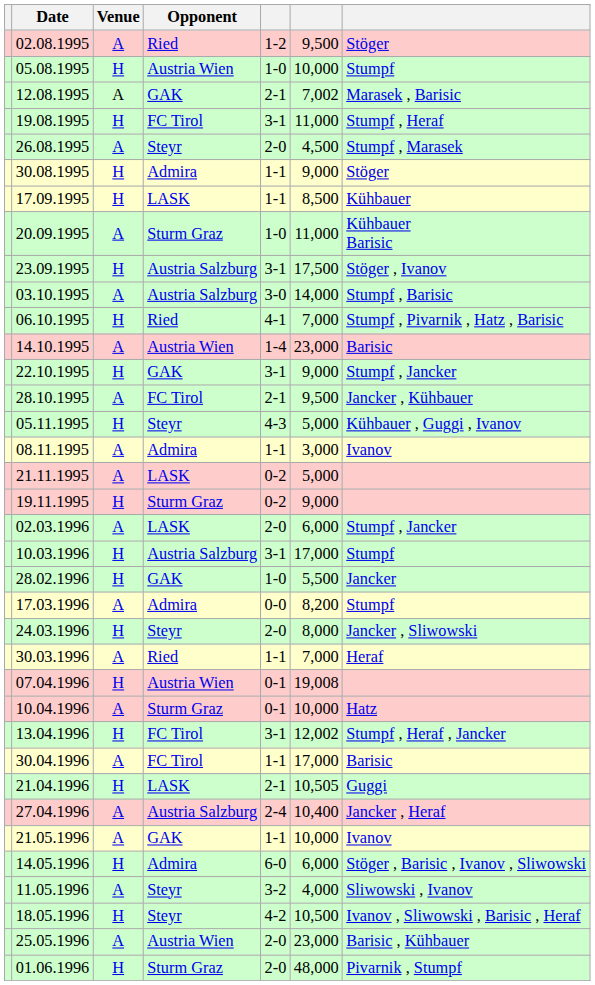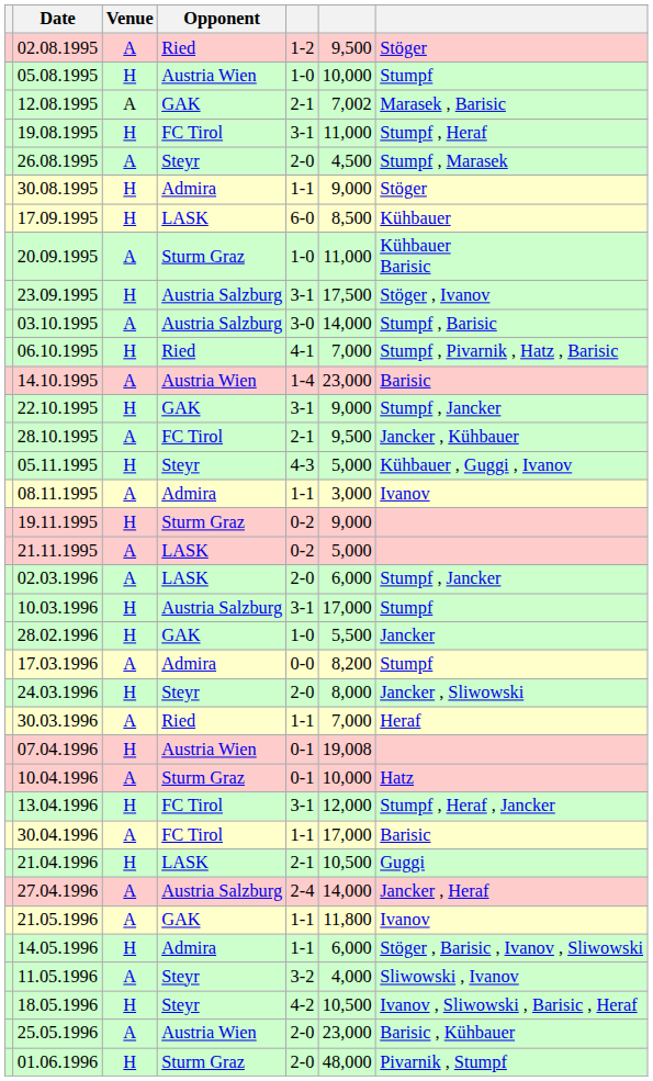17.09.1995 | column 5: 1-1 -> 6-0
rows swapped: 21.11.1995 <-> 19.11.1995
13.04.1996 | column 6: 12,002 -> 12,000
21.04.1996 | column 6: 10,505 -> 10,500
27.04.1996 | column 6: 10,400 -> 14,000
21.05.1996 | column 6: 10,000 -> 11,800
14.05.1996 | column 5: 6-0 -> 1-1
